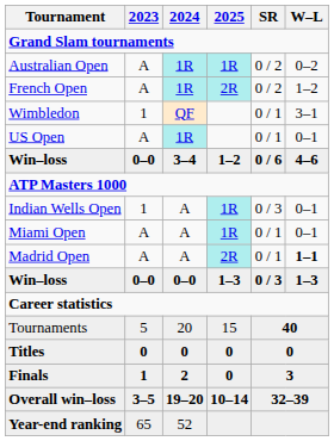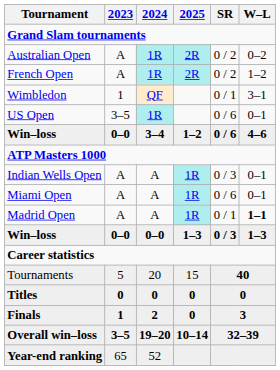Australian Open | 2025: 1R -> 2R
US Open | 2023: A -> 3–5
US Open | SR: 0 / 1 -> 0 / 6
Indian Wells Open | 2023: 1 -> A
Miami Open | SR: 0 / 1 -> 0 / 6
Madrid Open | 2025: 2R -> 1R
